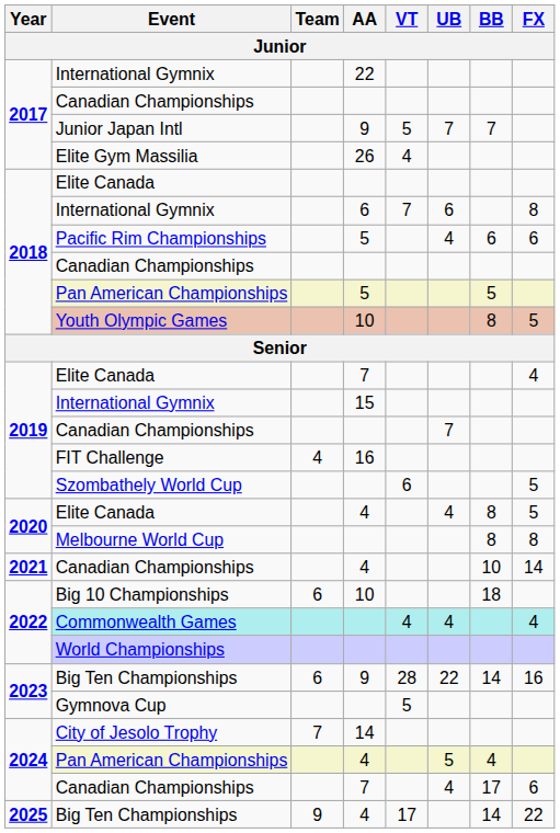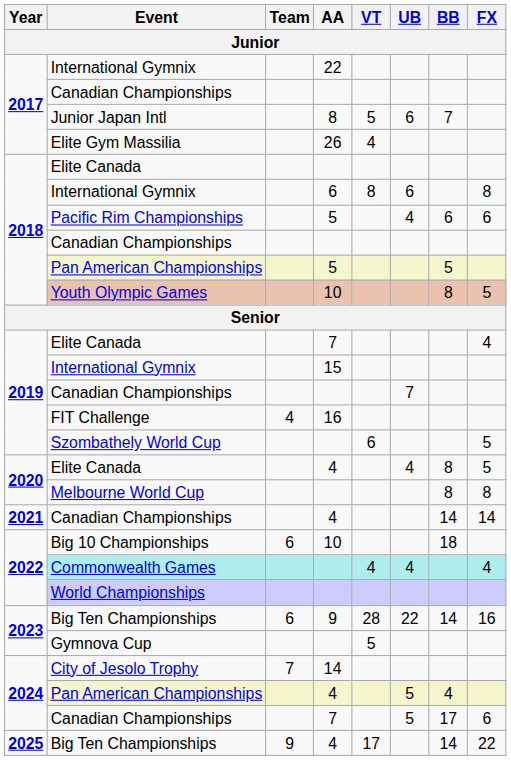Junior Japan Intl | AA: 9 -> 8
Junior Japan Intl | UB: 7 -> 6
2018 / International Gymnix | VT: 7 -> 8
2021 / Canadian Championships | BB: 10 -> 14
2024 / Canadian Championships | UB: 4 -> 5
